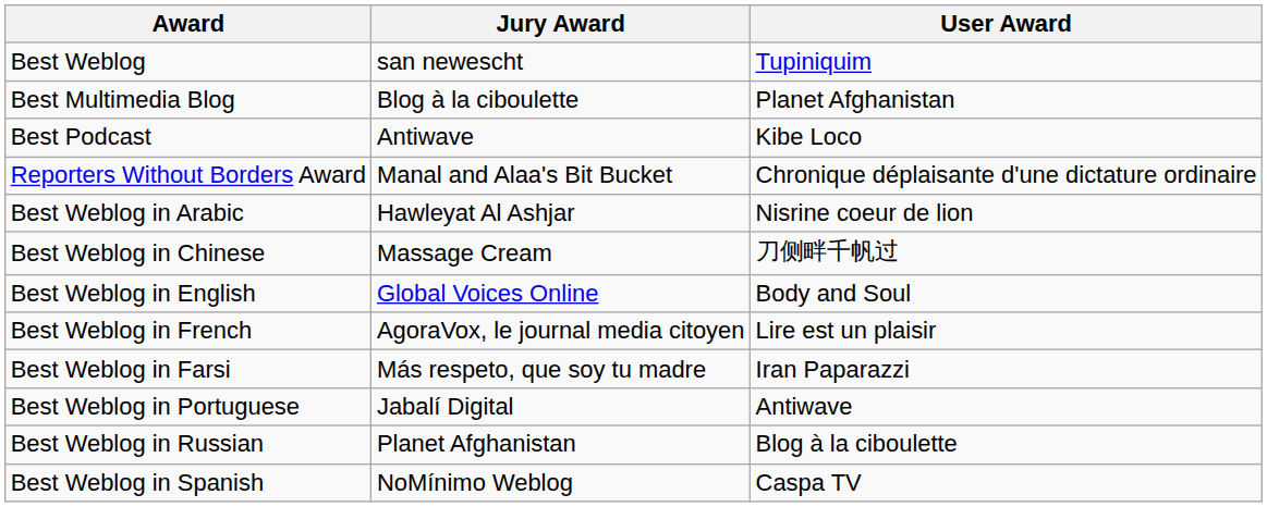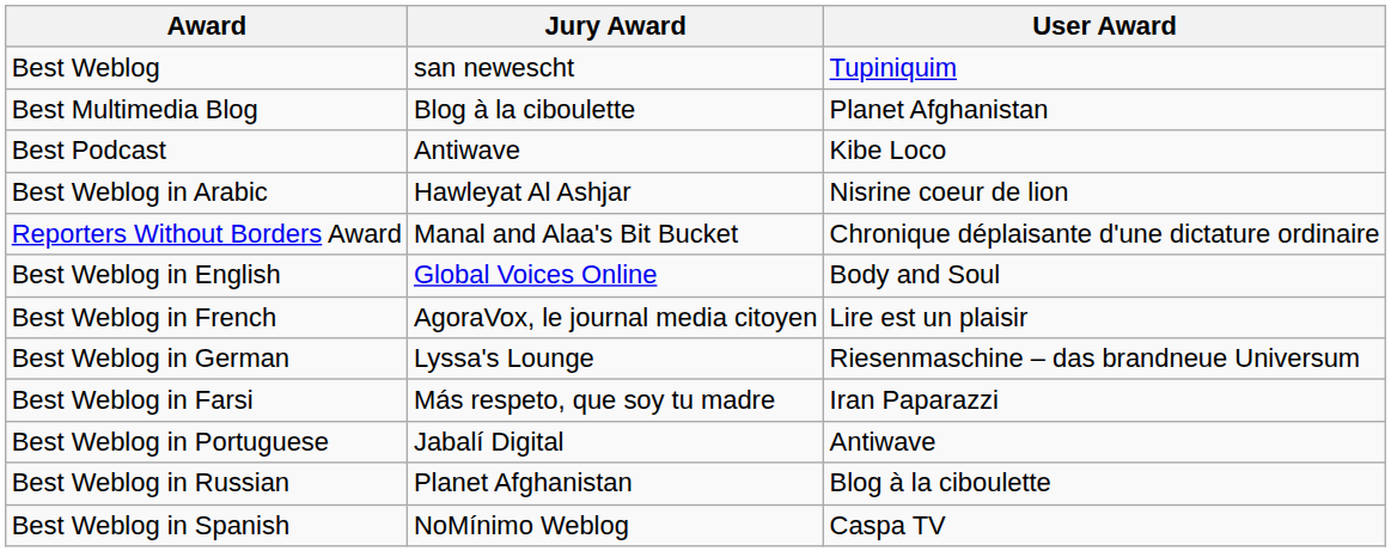rows swapped: Reporters Without Borders Award <-> Best Weblog in Arabic
- row: Best Weblog in Chinese | Massage Cream | 刀侧畔千帆过
+ row: Best Weblog in German | Lyssa's Lounge | Riesenmaschine – das brandneue Universum
